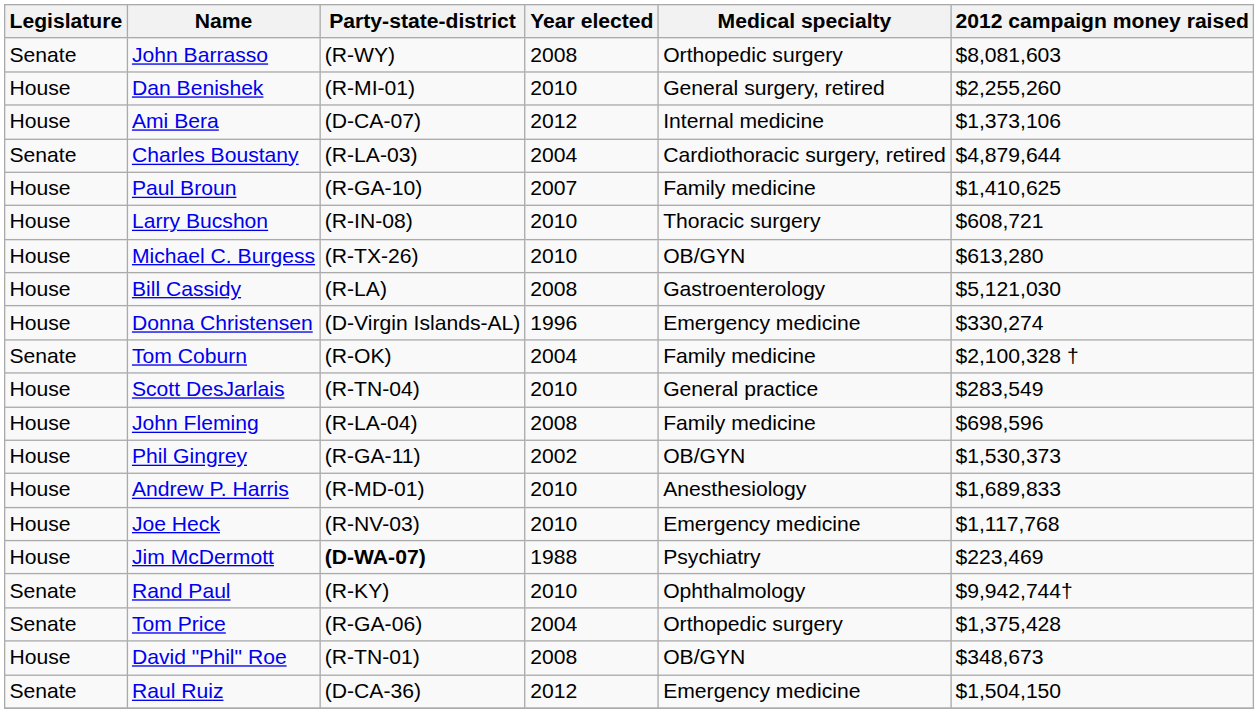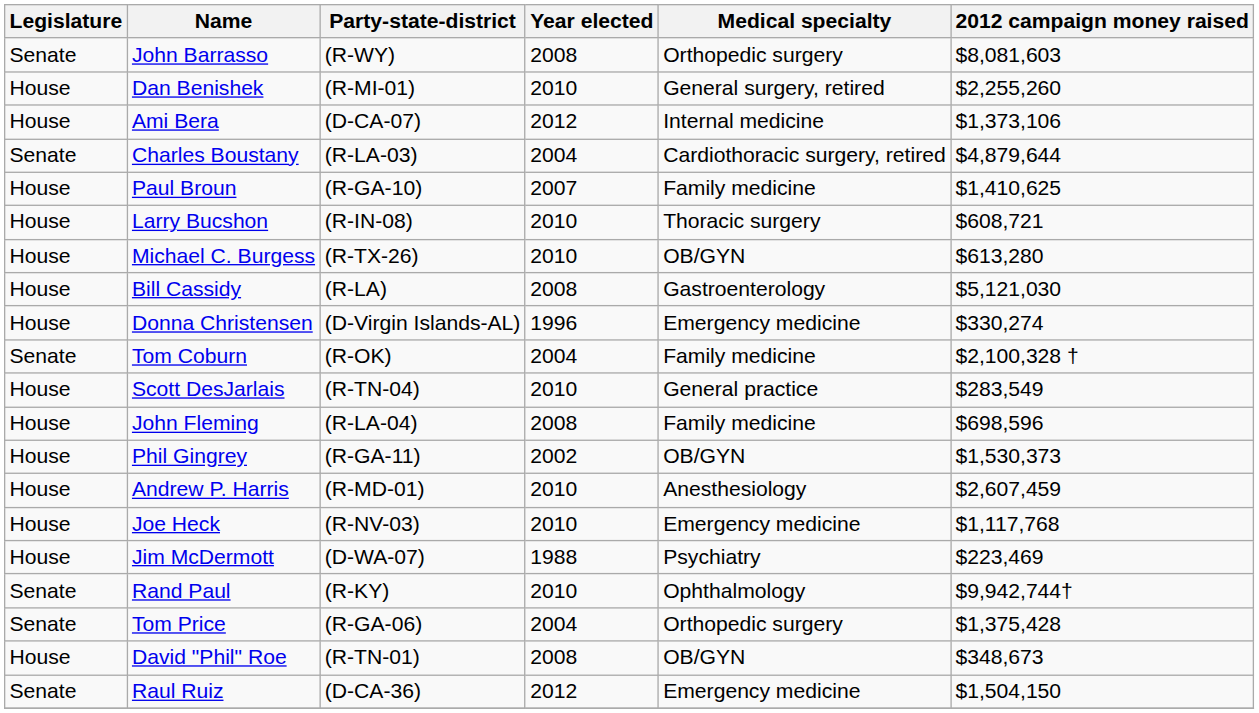Andrew P. Harris | 2012 campaign money raised: $1,689,833 -> $2,607,459
Jim McDermott | Party-state-district: bold -> normal
